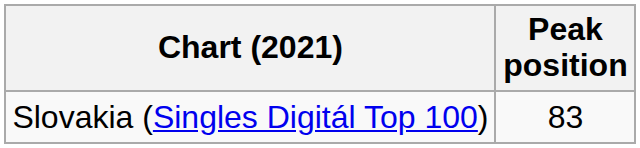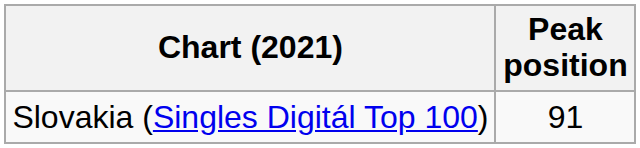Slovakia (Singles Digitál Top 100) | Peak position: 83 -> 91
